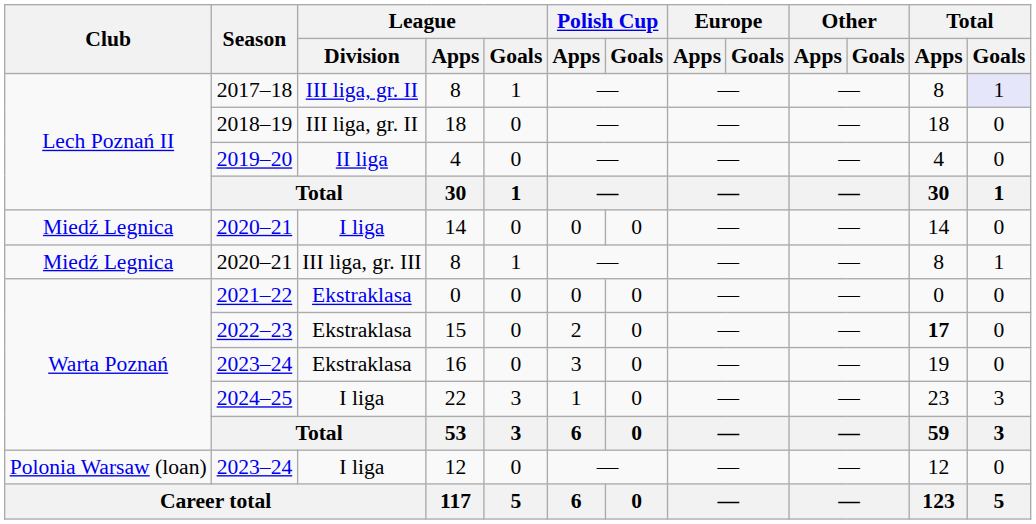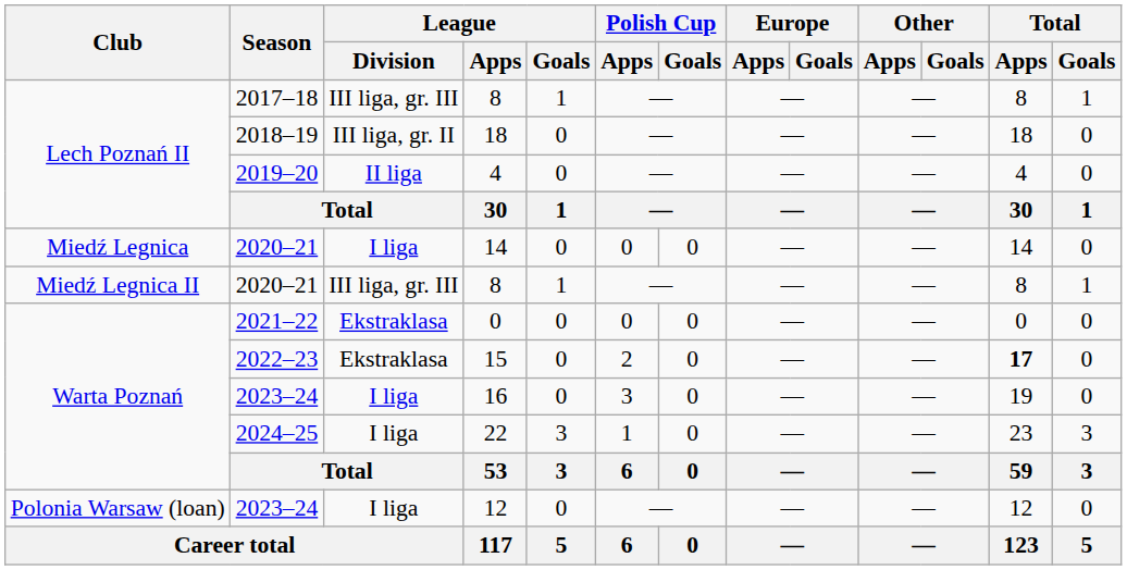2017–18 / 8 | League / Division: III liga, gr. II -> III liga, gr. III
2017–18 / 8 | Total / Goals: lavender background -> no background
2020–21 / 8 | Club: Miedź Legnica -> Miedź Legnica II
16 | League / Division: Ekstraklasa -> I liga
